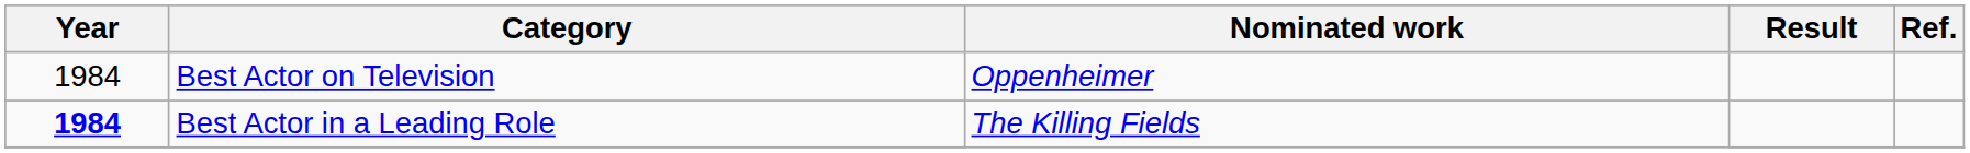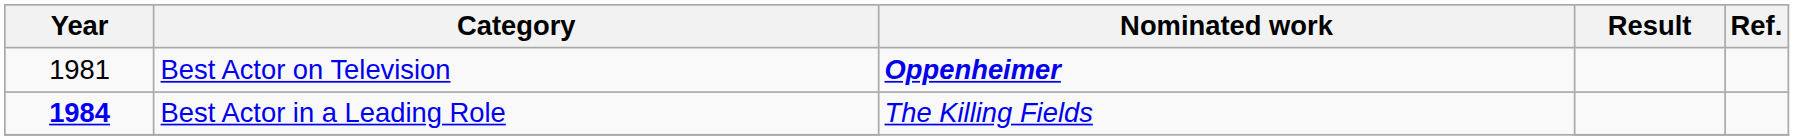Best Actor on Television | Year: 1984 -> 1981
Best Actor on Television | Nominated work: normal -> bold
